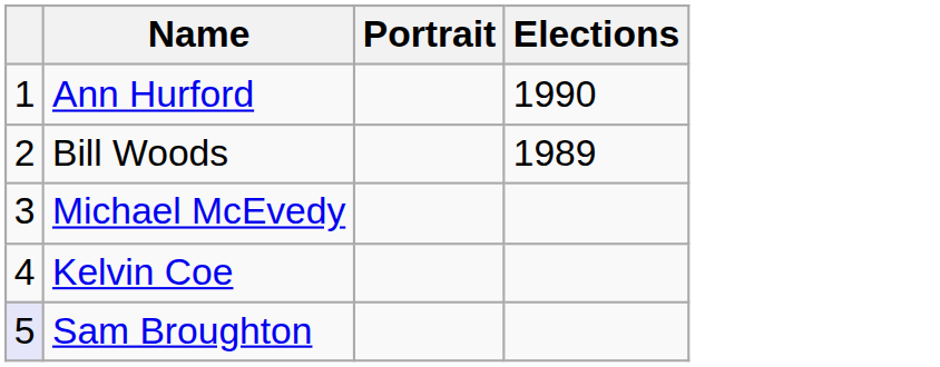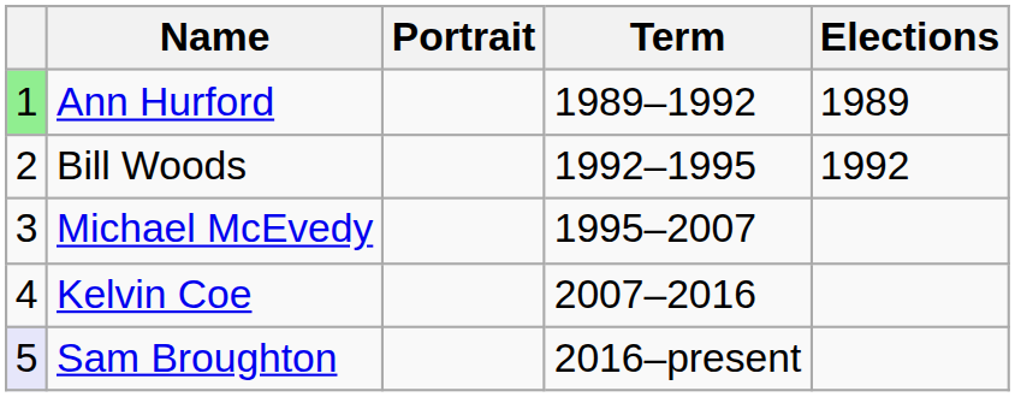+ column: Term | 1989–1992 | 1992–1995 | 1995–2007 | 2007–2016 | 2016–present
Ann Hurford | column 1: no background -> lightgreen background
Ann Hurford | Elections: 1990 -> 1989
Bill Woods | Elections: 1989 -> 1992
